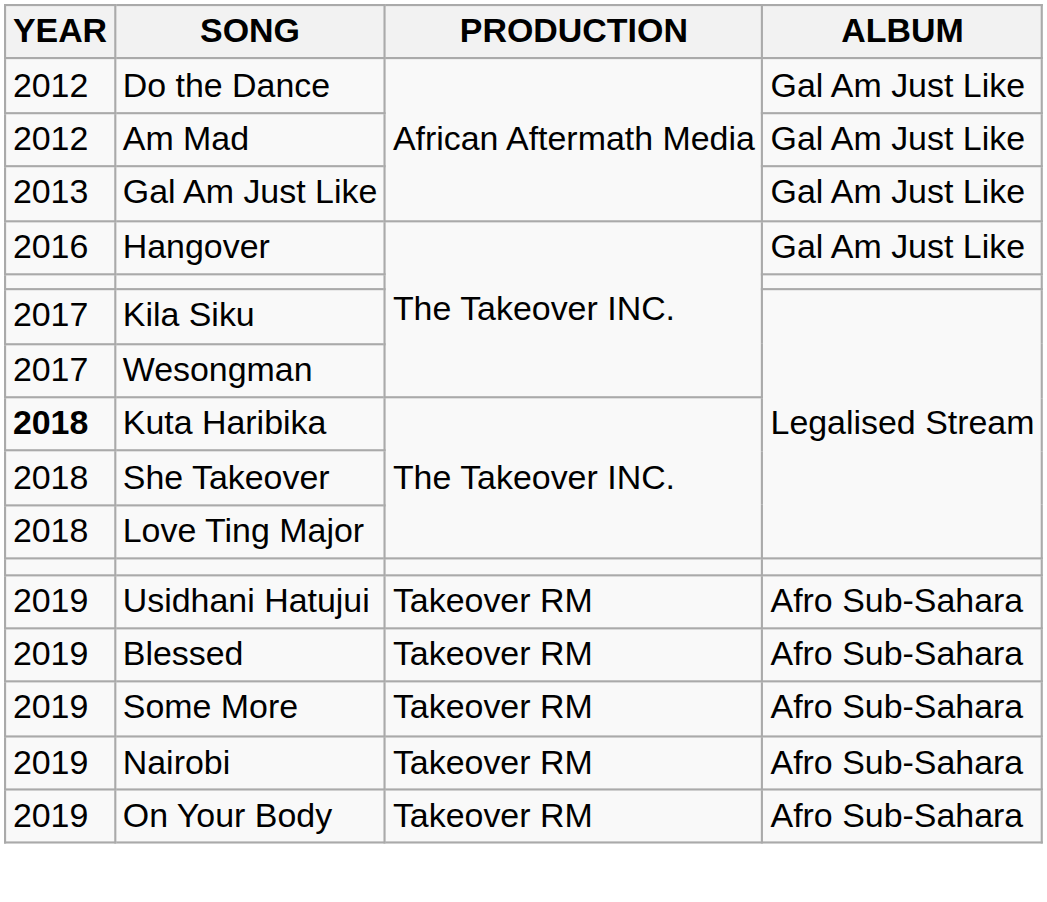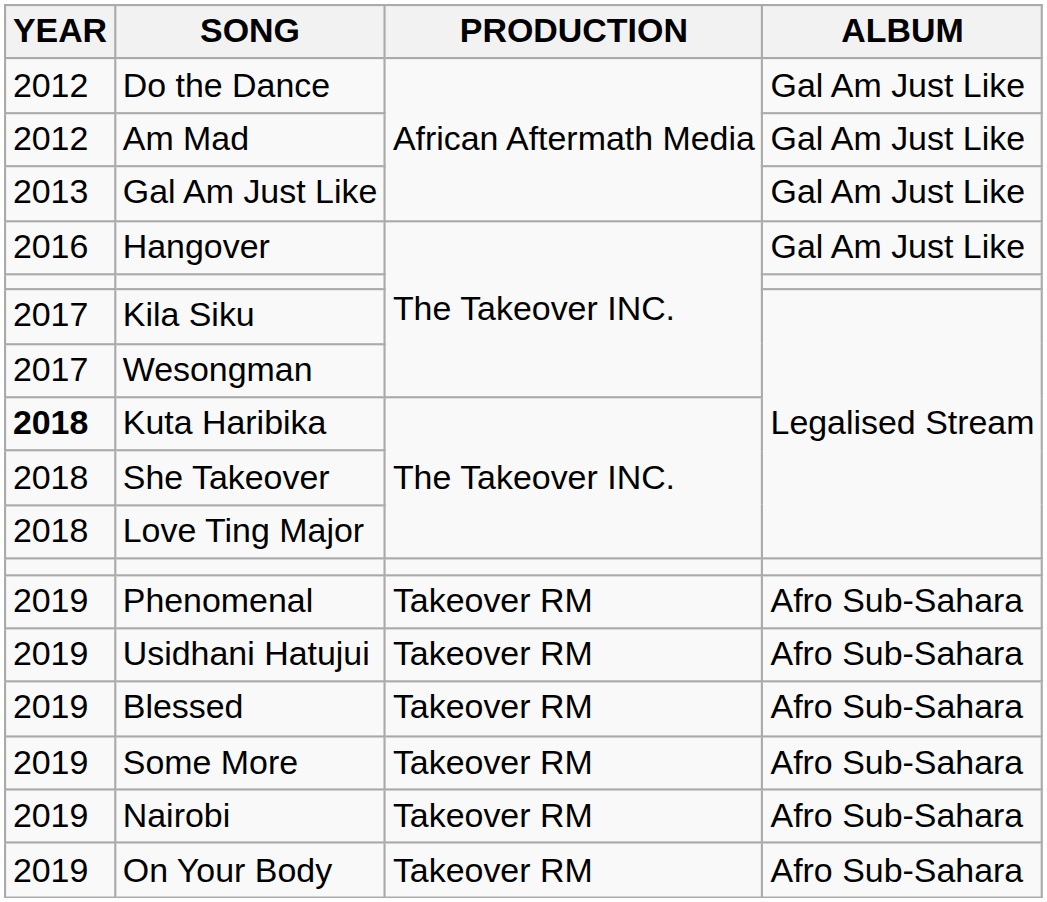+ row: 2019 | Phenomenal | Takeover RM | Afro Sub-Sahara
